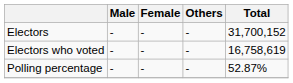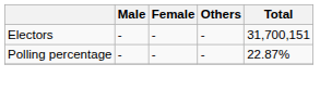Electors | Total: 31,700,152 -> 31,700,151
- row: Electors who voted | - | - | - | 16,758,619
Polling percentage | Total: 52.87% -> 22.87%
